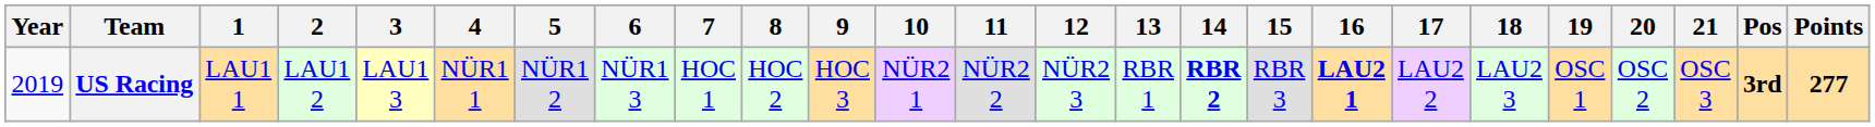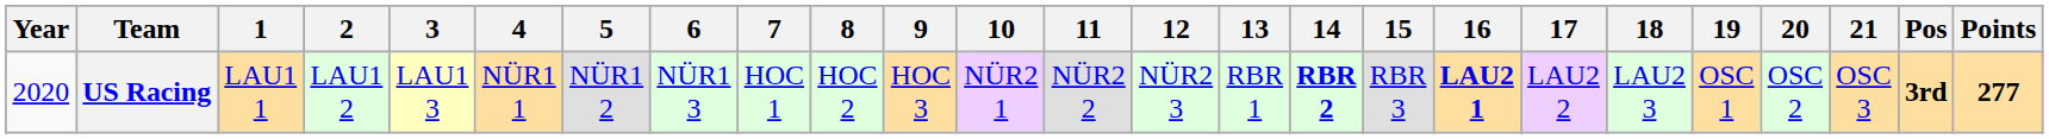US Racing | Year: 2019 -> 2020
